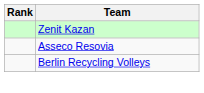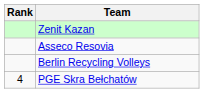+ row: 4 | PGE Skra Bełchatów
